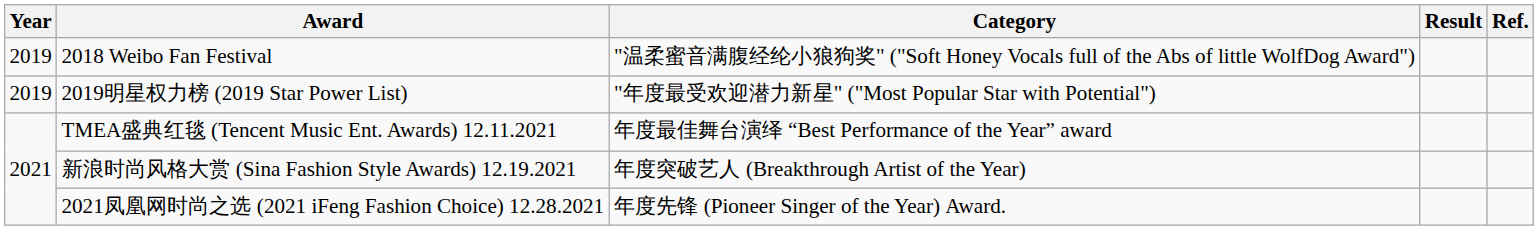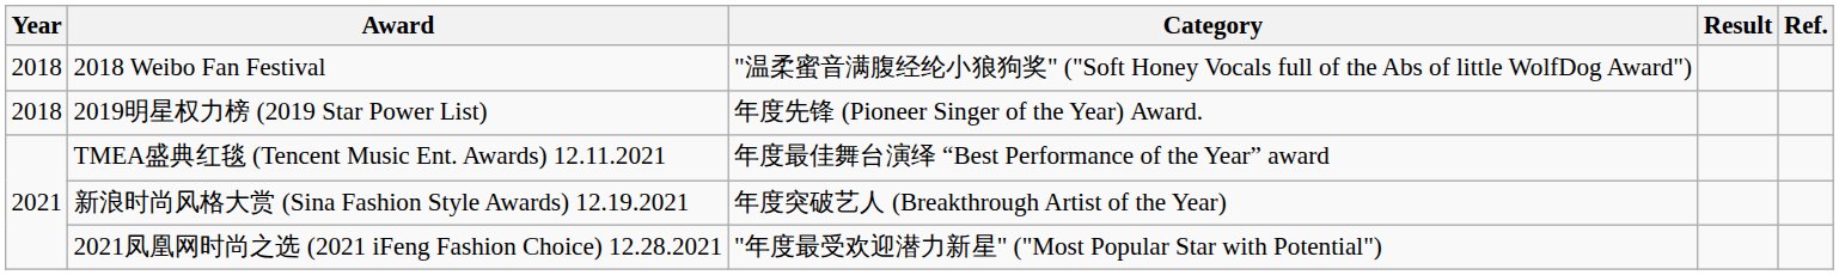2018 Weibo Fan Festival | Year: 2019 -> 2018
2019明星权力榜 (2019 Star Power List) | Year: 2019 -> 2018
2019明星权力榜 (2019 Star Power List) | Category: "年度最受欢迎潜力新星" ("Most Popular Star with Potential") -> 年度先锋 (Pioneer Singer of the Year) Award.
2021凤凰网时尚之选 (2021 iFeng Fashion Choice) 12.28.2021 | Category: 年度先锋 (Pioneer Singer of the Year) Award. -> "年度最受欢迎潜力新星" ("Most Popular Star with Potential")
